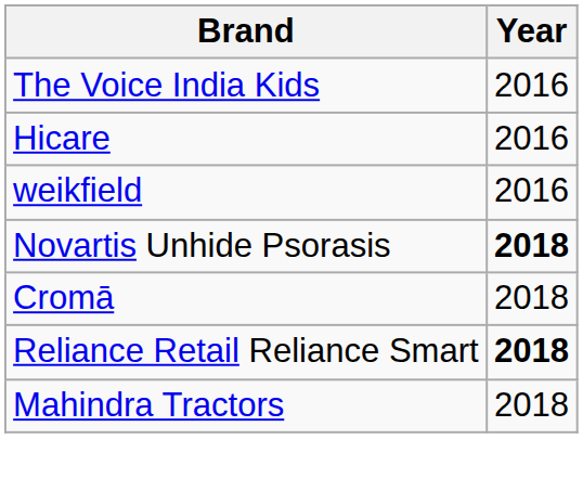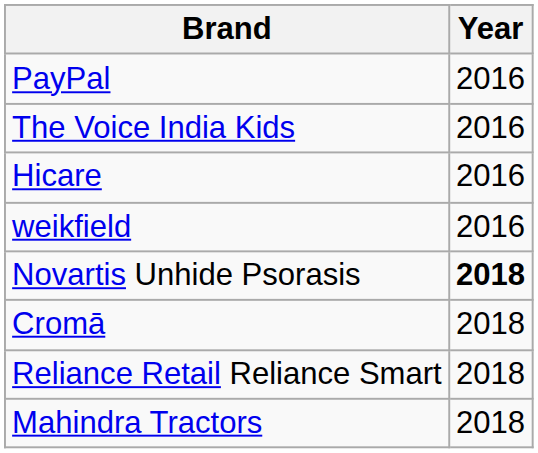+ row: PayPal | 2016
Reliance Retail Reliance Smart | Year: bold -> normal
